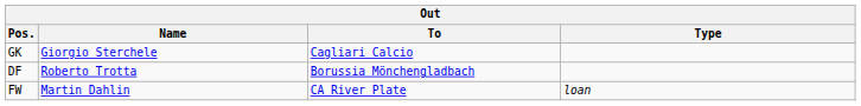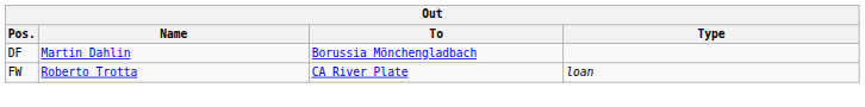- row: GK | Giorgio Sterchele | Cagliari Calcio
DF | Name: Roberto Trotta -> Martin Dahlin
FW | Name: Martin Dahlin -> Roberto Trotta
